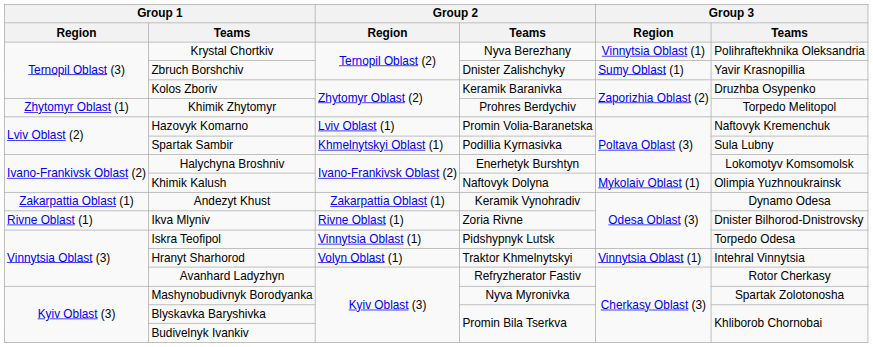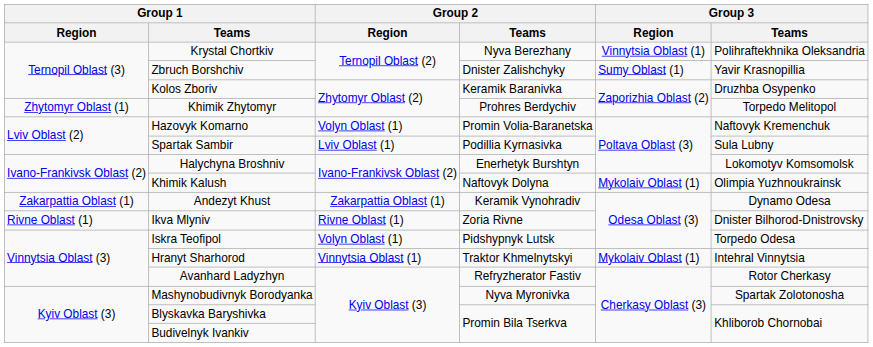Hazovyk Komarno | Group 2 / Region: Lviv Oblast (1) -> Volyn Oblast (1)
Spartak Sambir | Group 2 / Region: Khmelnytskyi Oblast (1) -> Lviv Oblast (1)
Iskra Teofipol | Group 2 / Region: Vinnytsia Oblast (1) -> Volyn Oblast (1)
Hranyt Sharhorod | Group 2 / Region: Volyn Oblast (1) -> Vinnytsia Oblast (1)
Hranyt Sharhorod | Group 3 / Region: Vinnytsia Oblast (1) -> Mykolaiv Oblast (1)
